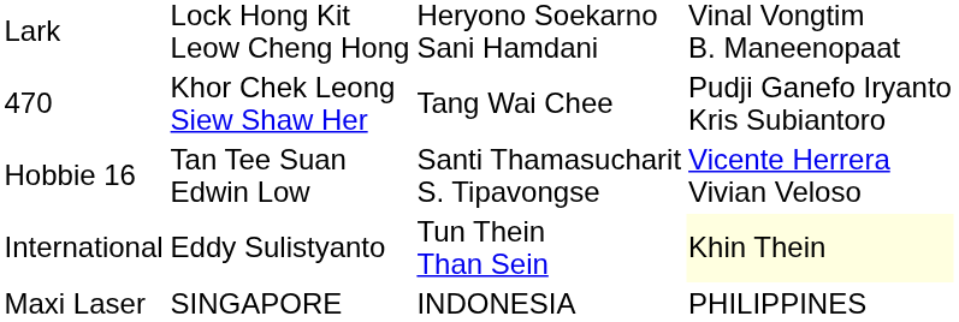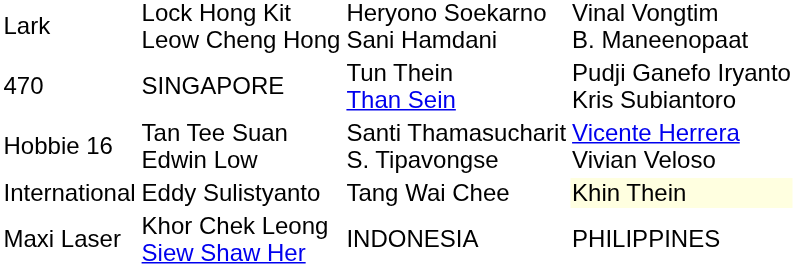470 | column 2: Khor Chek Leong Siew Shaw Her -> SINGAPORE
470 | column 3: Tang Wai Chee -> Tun Thein Than Sein
International | column 3: Tun Thein Than Sein -> Tang Wai Chee
Maxi Laser | column 2: SINGAPORE -> Khor Chek Leong Siew Shaw Her
